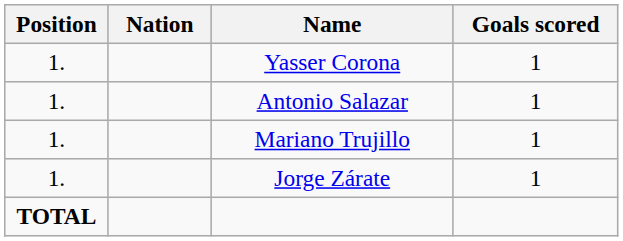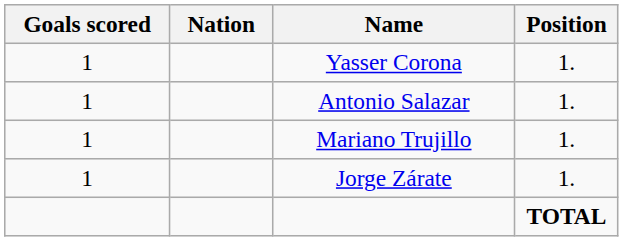columns swapped: Position <-> Goals scored
